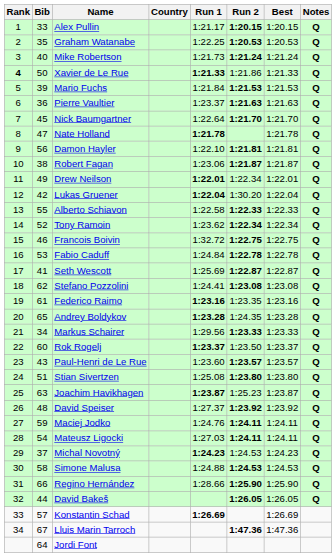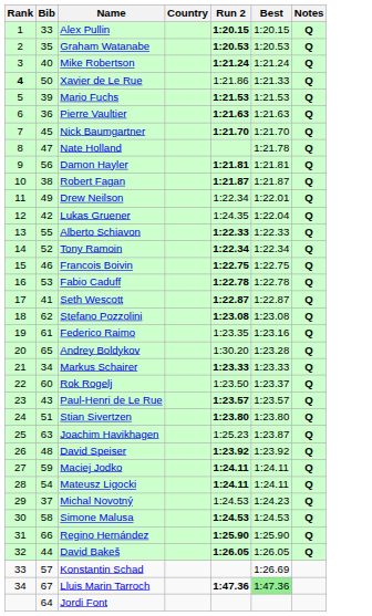- column: Run 1 | 1:21.17 | 1:22.25 | 1:21.73 | 1:21.33 | 1:21.84 | 1:23.37 | 1:22.64 | 1:21.78 | 1:22.10 | 1:23.06 | 1:22.01 | 1:22.04 | 1:22.58 | 1:23.62 | 1:32.72 | 1:24.84 | 1:25.69 | 1:24.41 | 1:23.16 | 1:23.28 | 1:29.56 | 1:23.37 | 1:23.60 | 1:25.08 | 1:23.87 | 1:27.37 | 1:24.76 | 1:27.03 | 1:24.23 | 1:24.88 | 1:28.66 | 1:26.69
Lukas Gruener | Run 2: 1:30.20 -> 1:24.35
Andrey Boldykov | Run 2: 1:24.35 -> 1:30.20
Lluis Marin Tarroch | Best: no background -> lightgreen background
